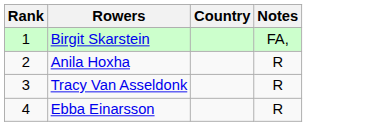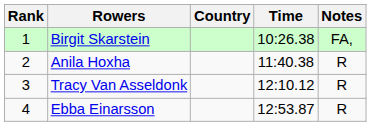+ column: Time | 10:26.38 | 11:40.38 | 12:10.12 | 12:53.87
